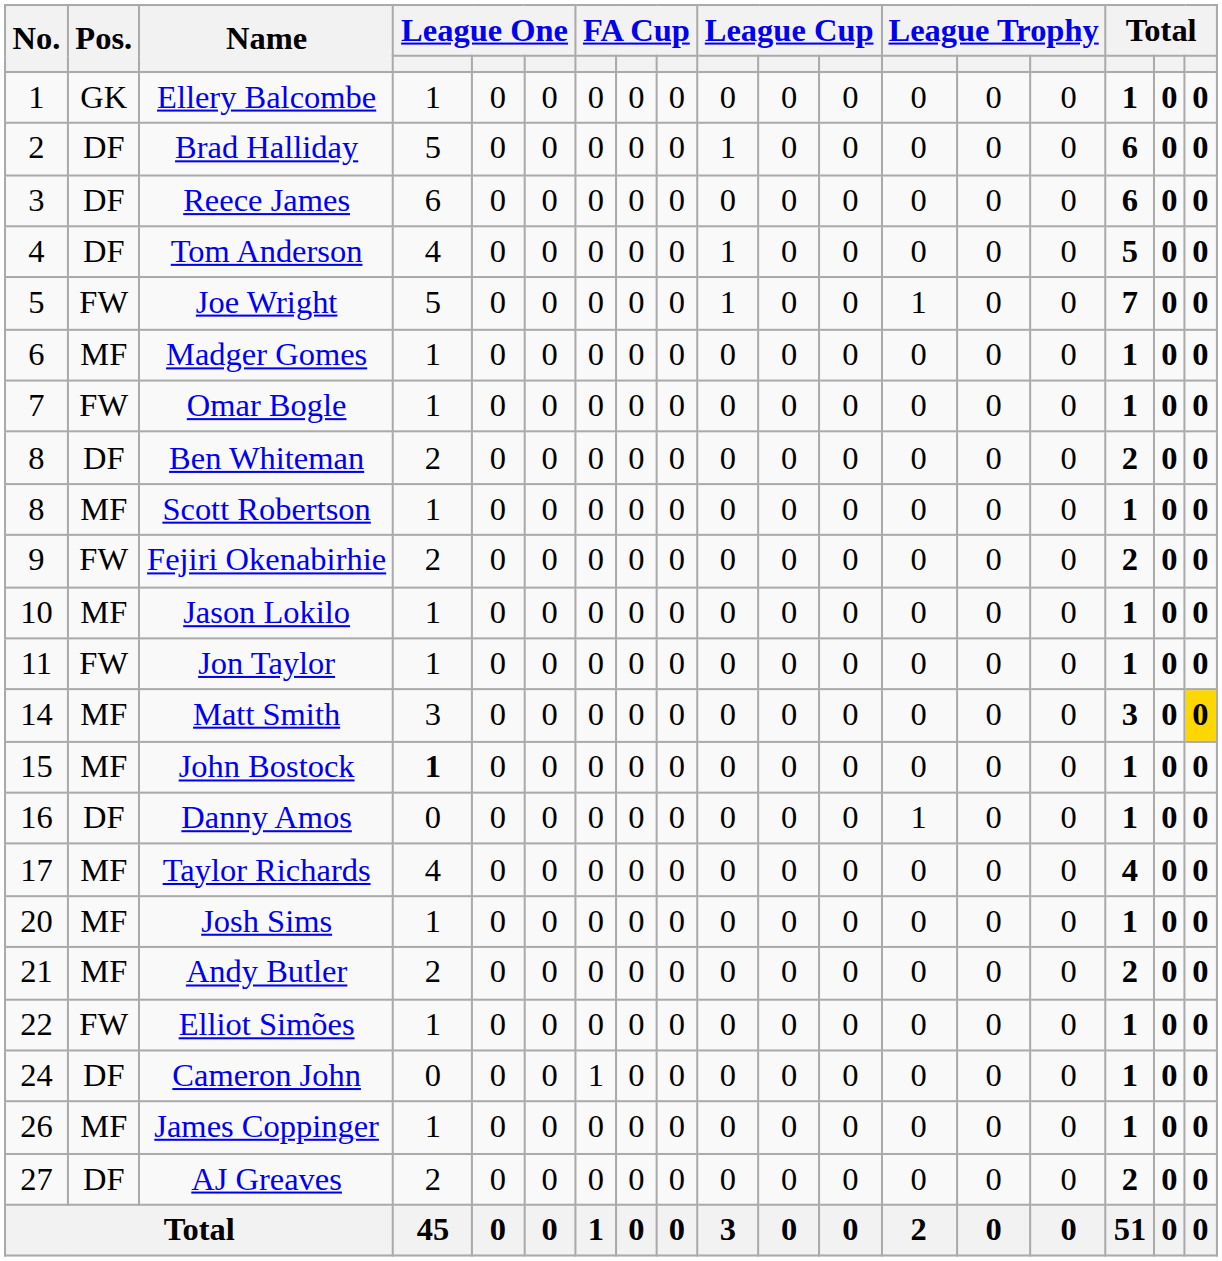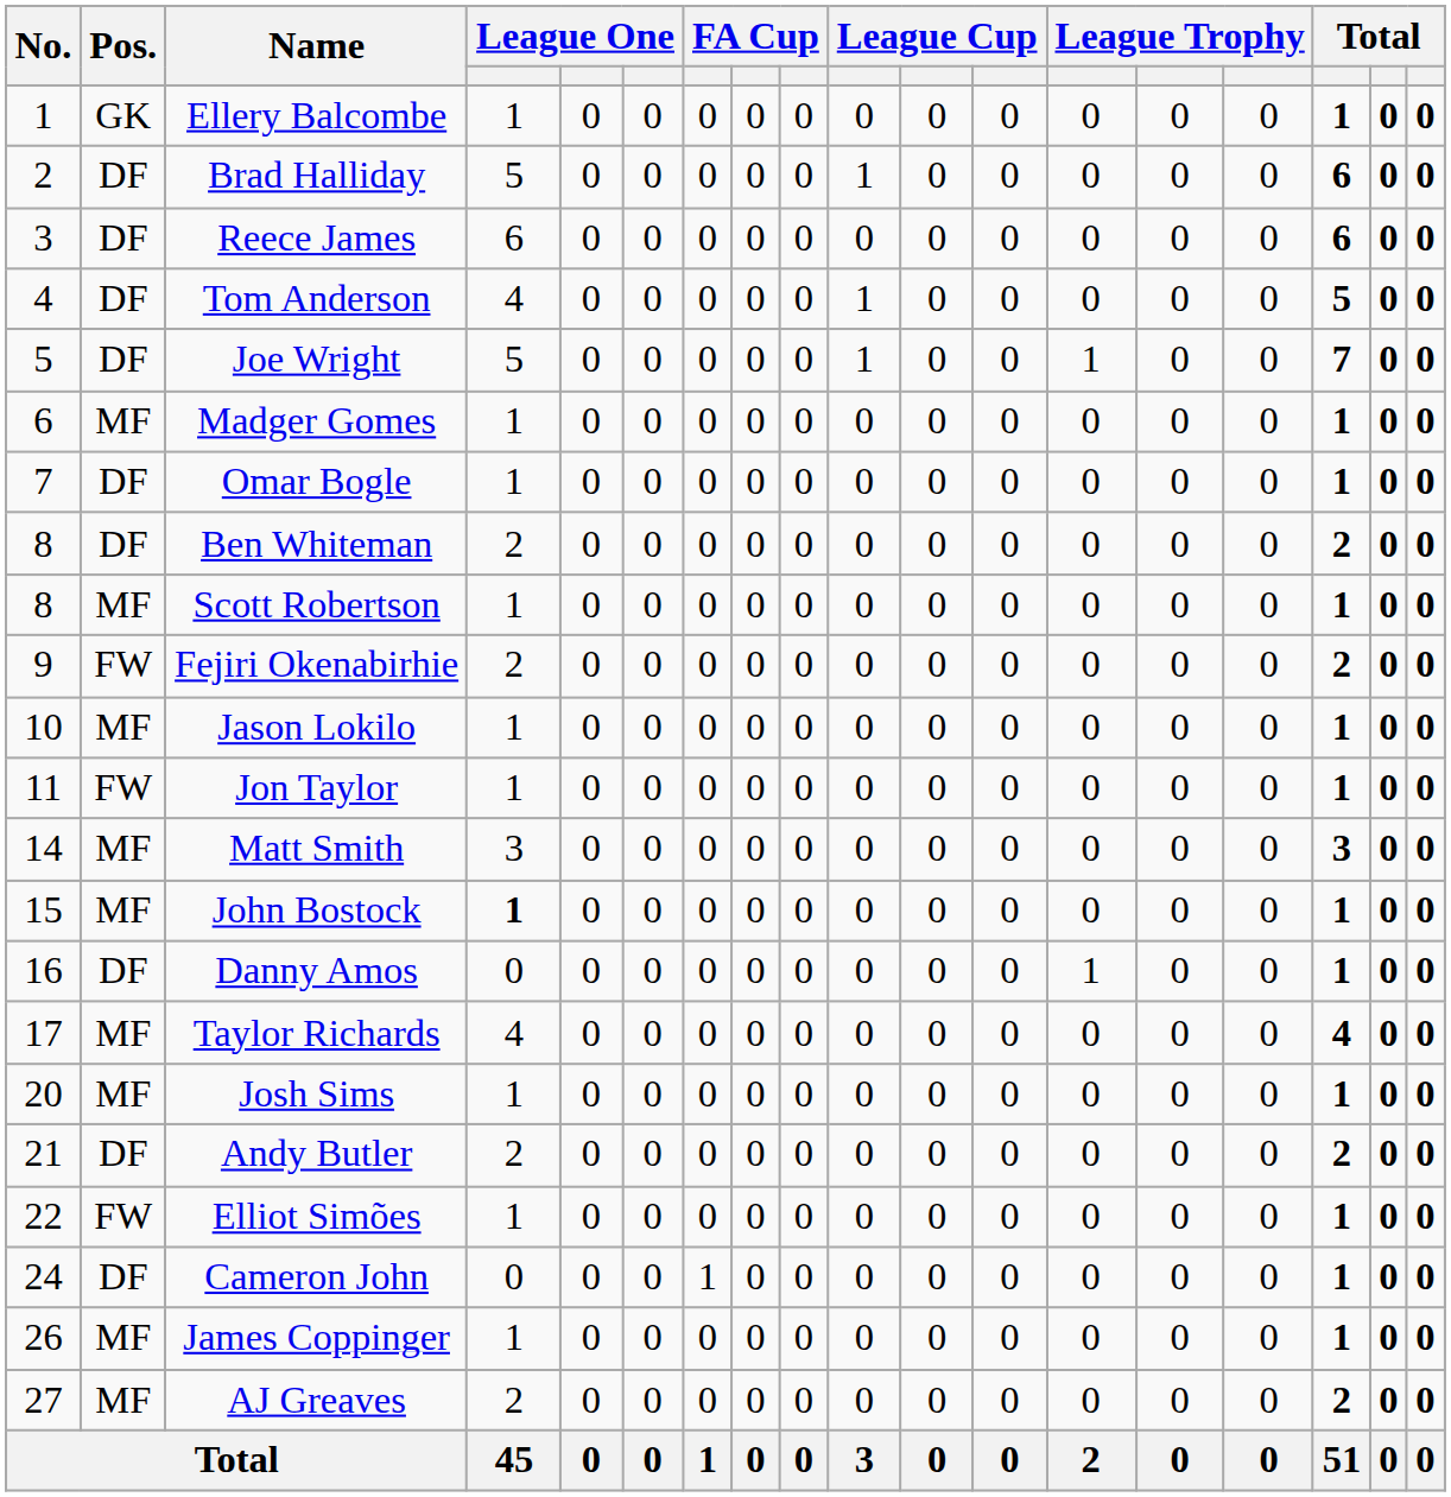Joe Wright | Pos.: FW -> DF
Omar Bogle | Pos.: FW -> DF
Matt Smith | column 18: gold background -> no background
Andy Butler | Pos.: MF -> DF
AJ Greaves | Pos.: DF -> MF
